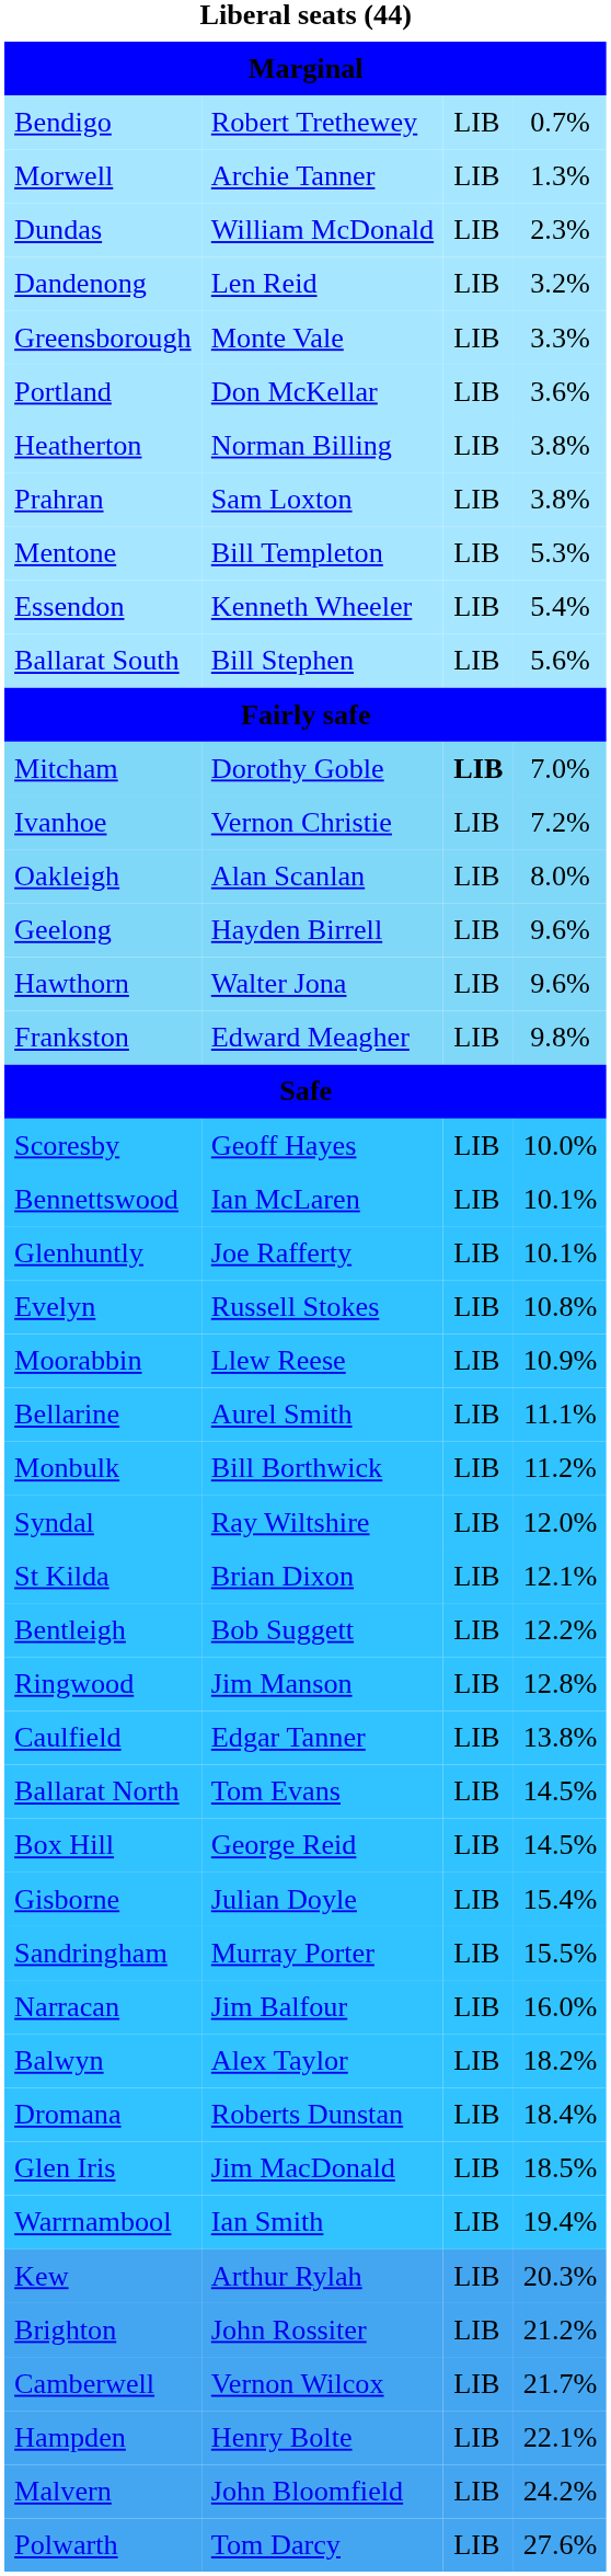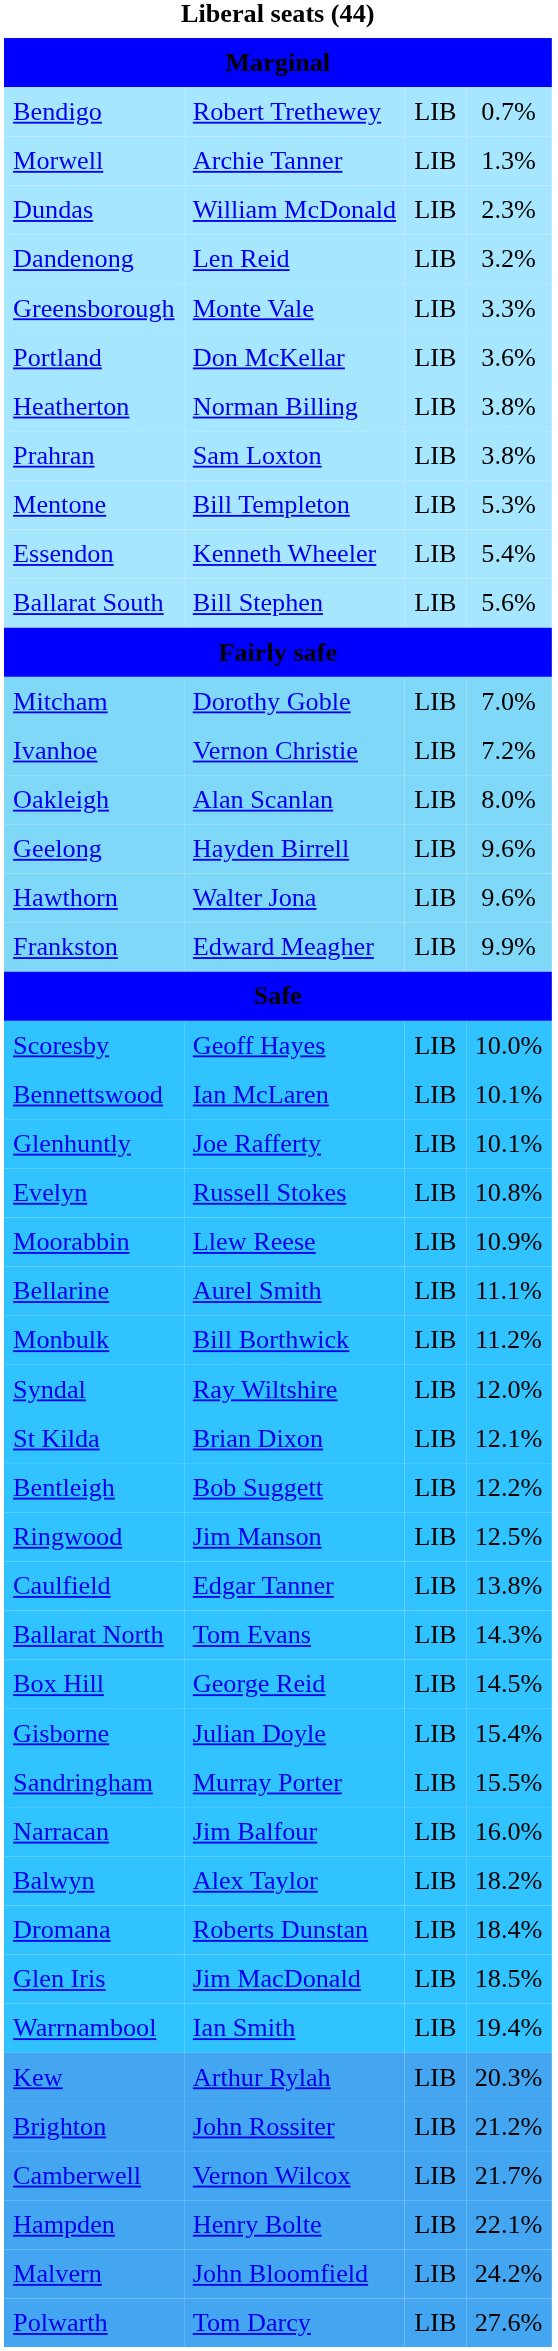Mitcham | column 3: bold -> normal
Frankston | column 4: 9.8% -> 9.9%
Ringwood | column 4: 12.8% -> 12.5%
Ballarat North | column 4: 14.5% -> 14.3%
